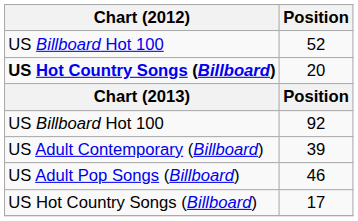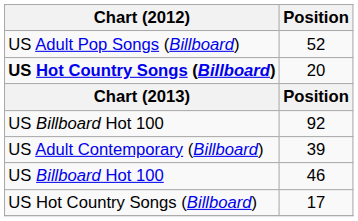52 | Chart (2012): US Billboard Hot 100 -> US Adult Pop Songs (Billboard)
46 | Chart (2012): US Adult Pop Songs (Billboard) -> US Billboard Hot 100
